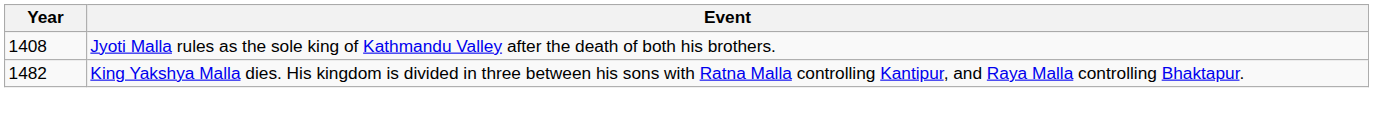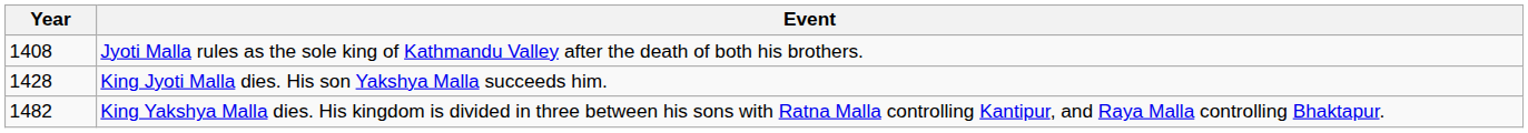+ row: 1428 | King Jyoti Malla dies. His son Yakshya Malla succeeds him.
